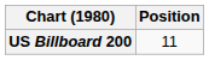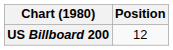US Billboard 200 | Position: 11 -> 12
